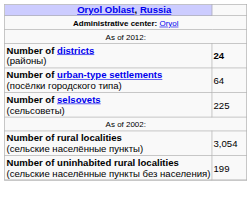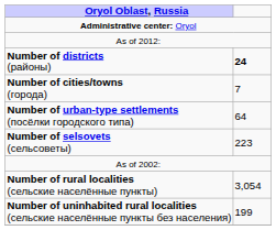+ row: Number of cities/towns (города) | 7
Number of selsovets (сельсоветы) | column 2: 225 -> 223
